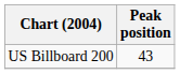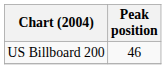US Billboard 200 | Peak position: 43 -> 46
